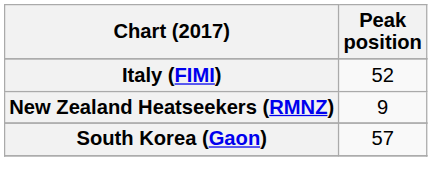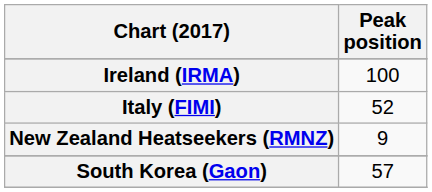+ row: Ireland (IRMA) | 100
